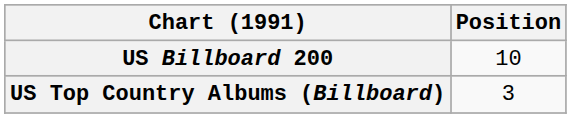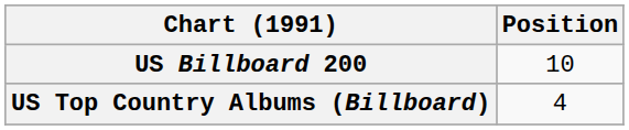US Top Country Albums (Billboard) | Position: 3 -> 4
